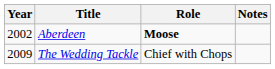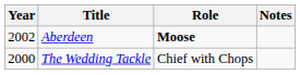The Wedding Tackle | Year: 2009 -> 2000
